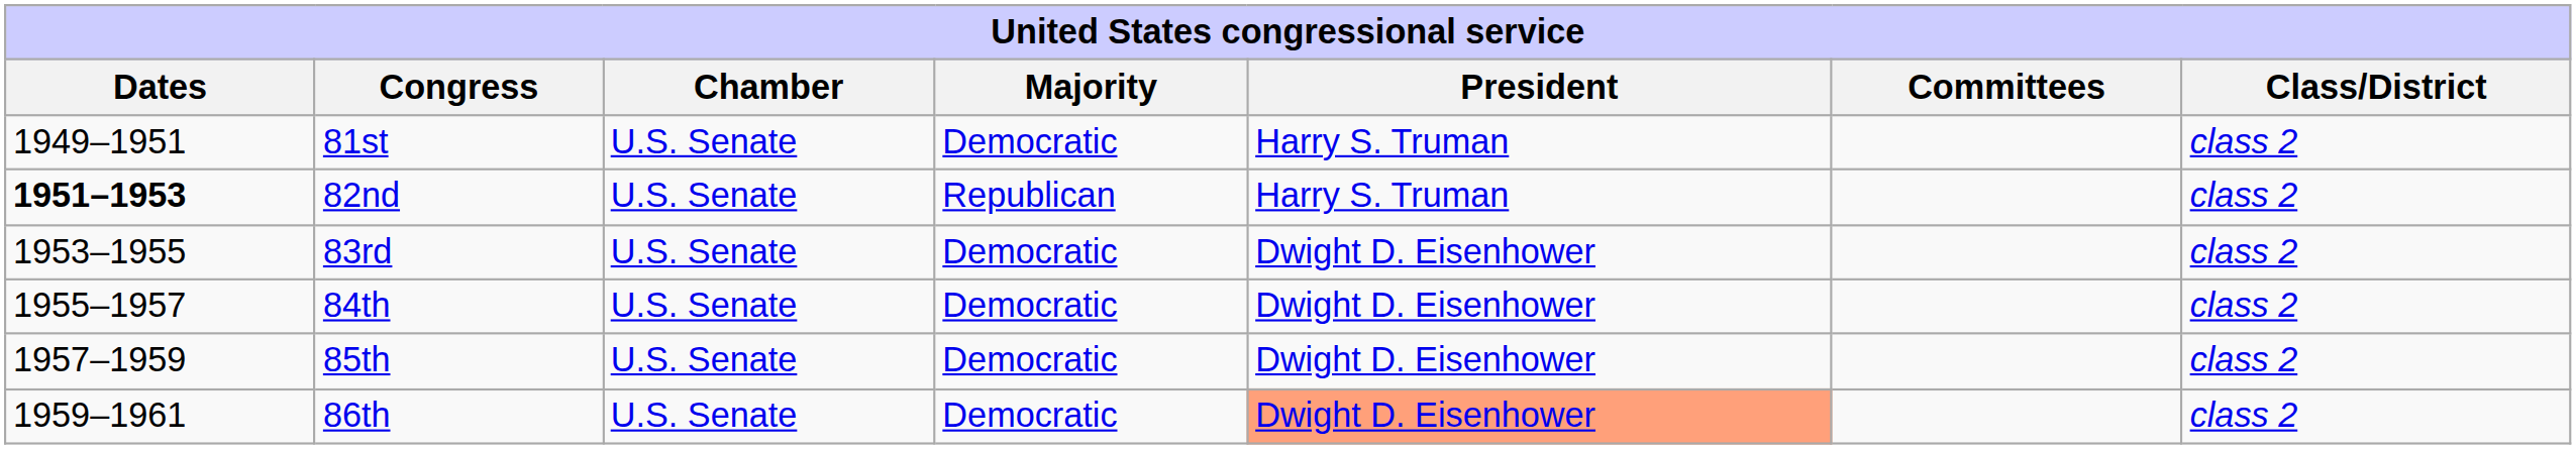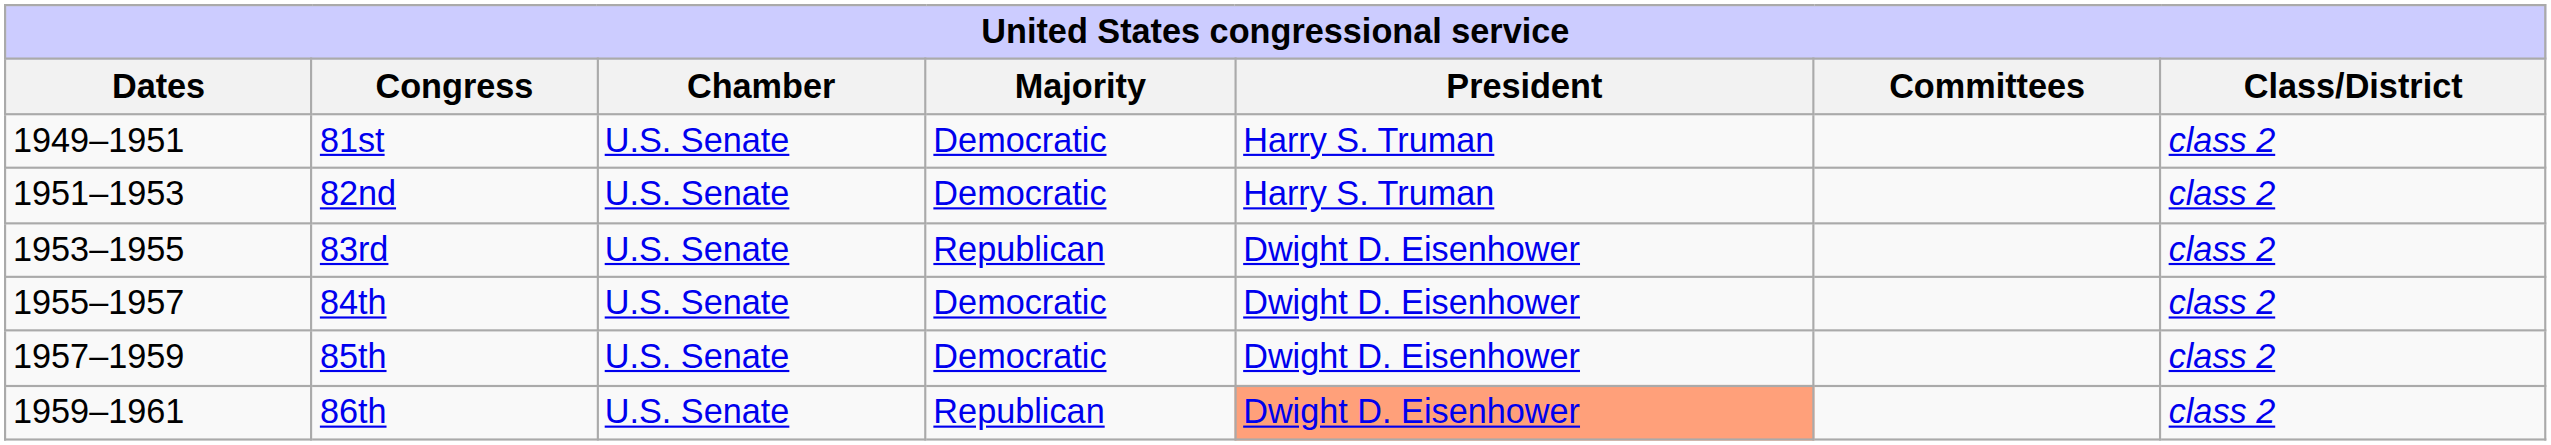82nd | Dates: bold -> normal
82nd | Majority: Republican -> Democratic
83rd | Majority: Democratic -> Republican
86th | Majority: Democratic -> Republican
